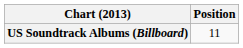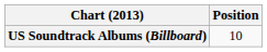US Soundtrack Albums (Billboard) | Position: 11 -> 10
